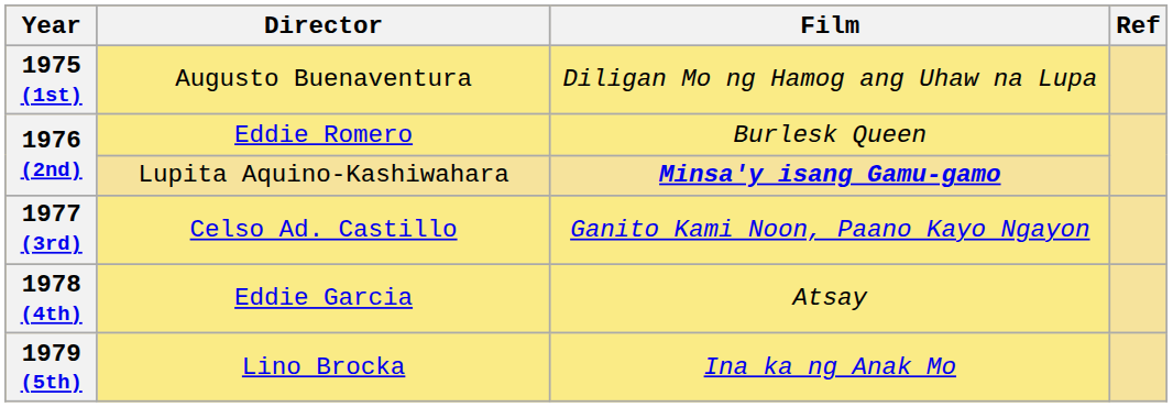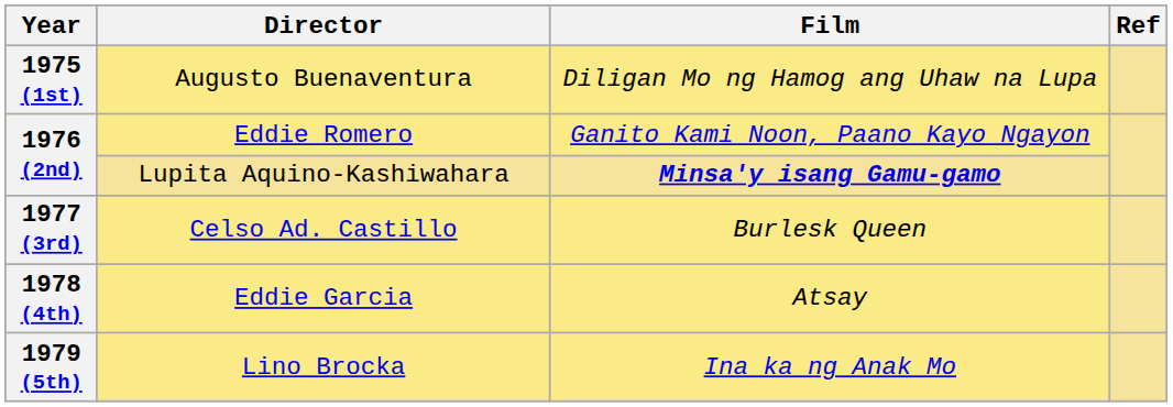Eddie Romero | Film: Burlesk Queen -> Ganito Kami Noon, Paano Kayo Ngayon
Celso Ad. Castillo | Film: Ganito Kami Noon, Paano Kayo Ngayon -> Burlesk Queen
